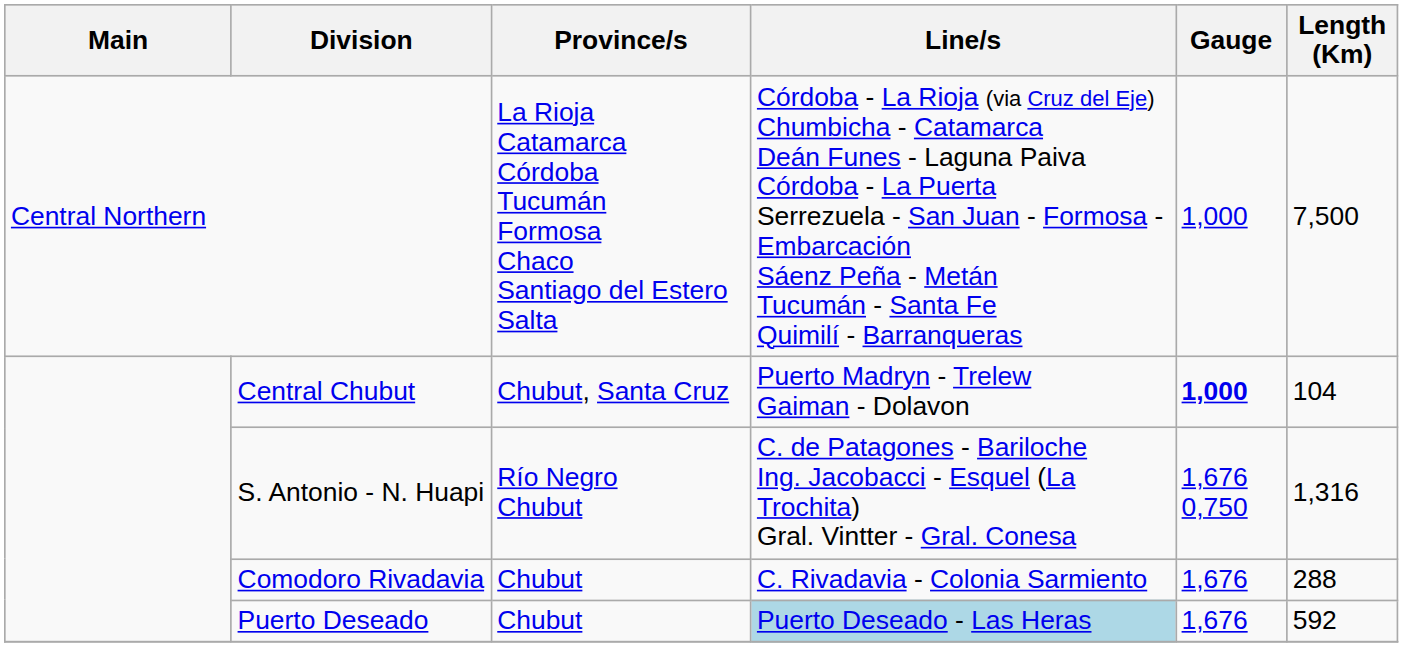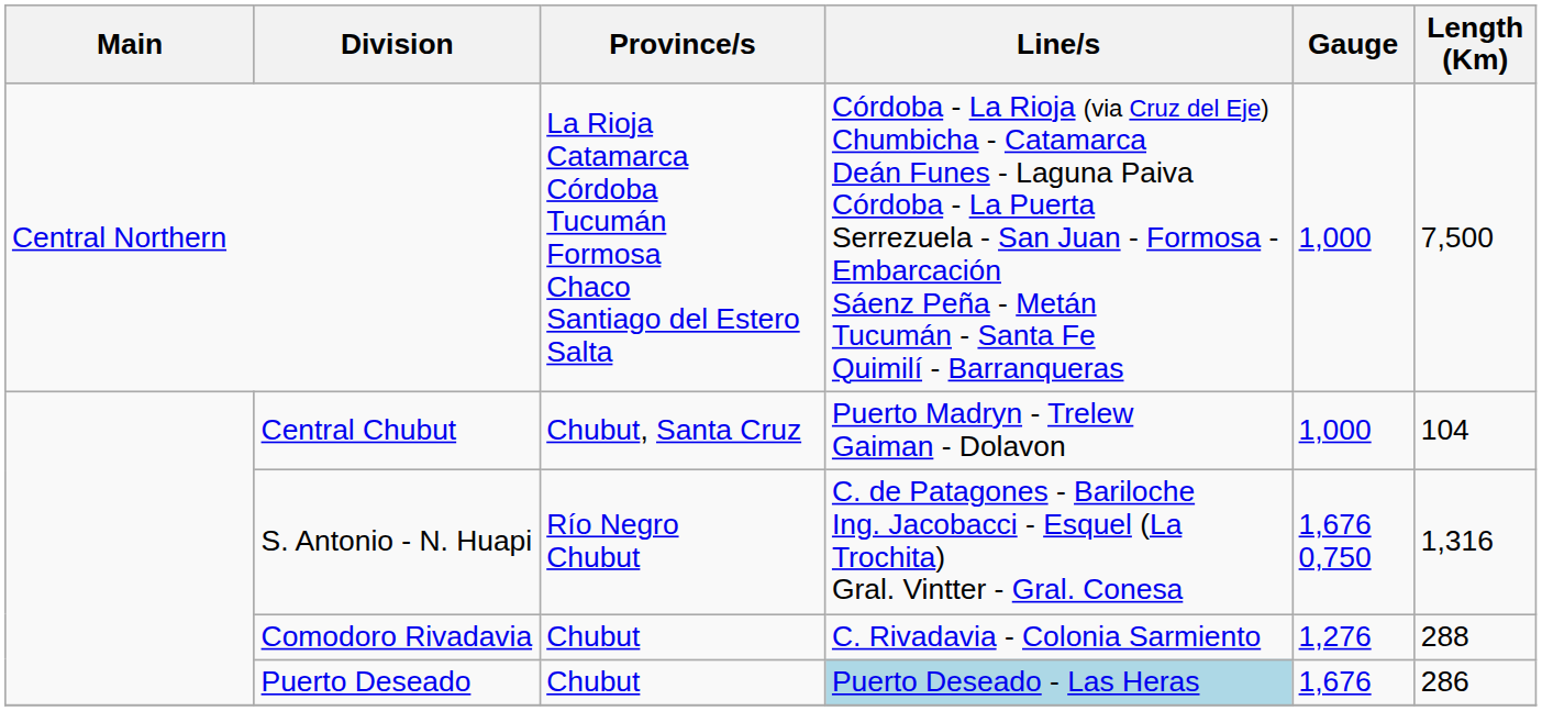Central Chubut | Gauge: bold -> normal
Comodoro Rivadavia | Gauge: 1,676 -> 1,276
Puerto Deseado | Length (Km): 592 -> 286
